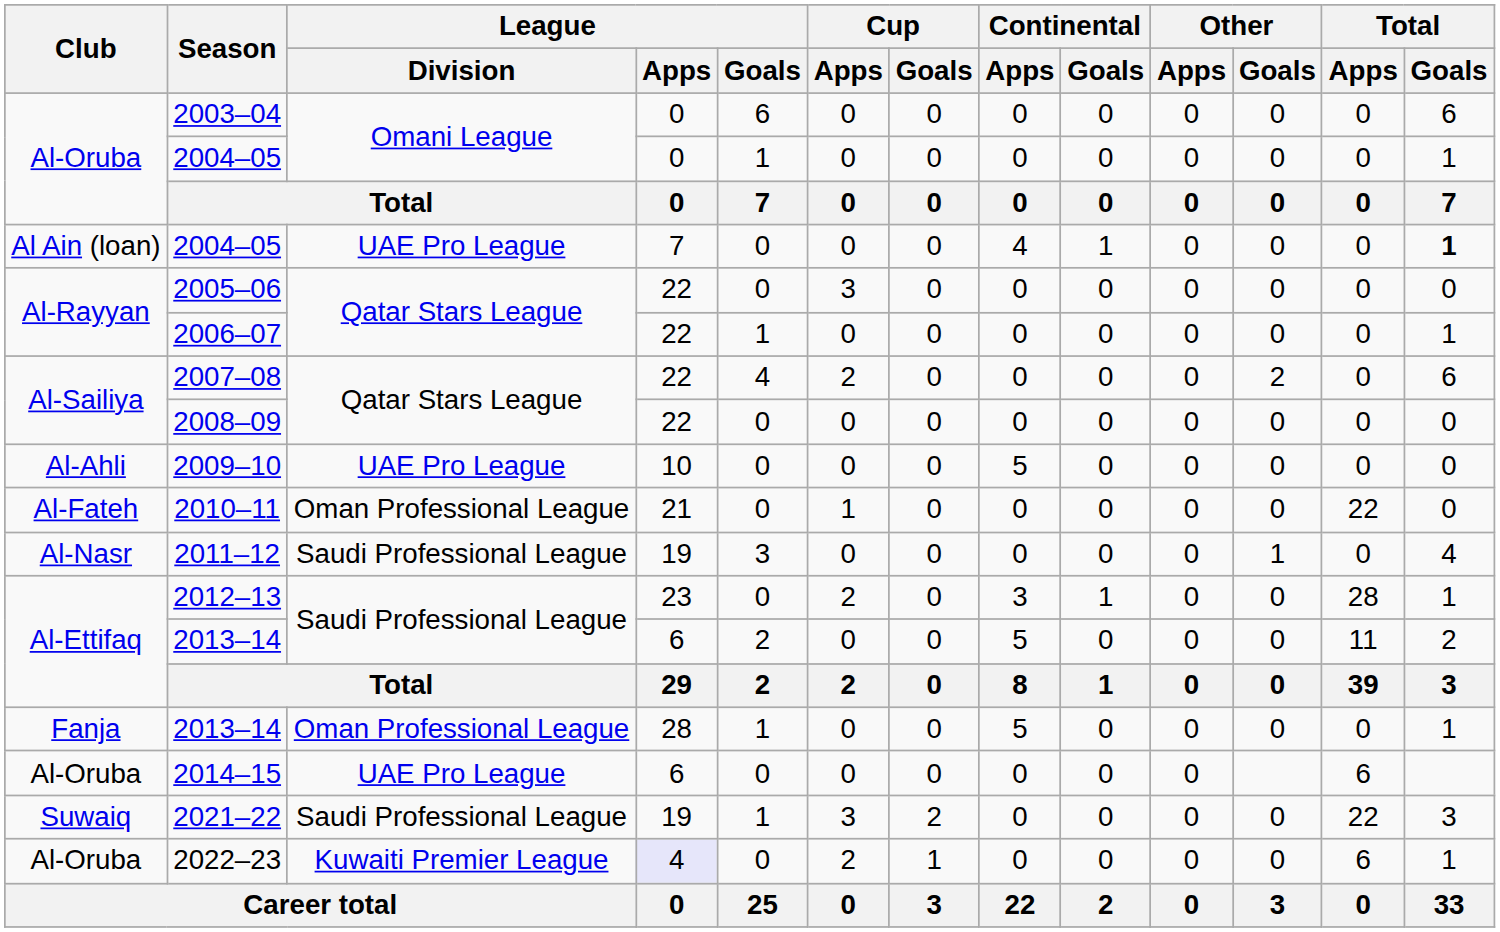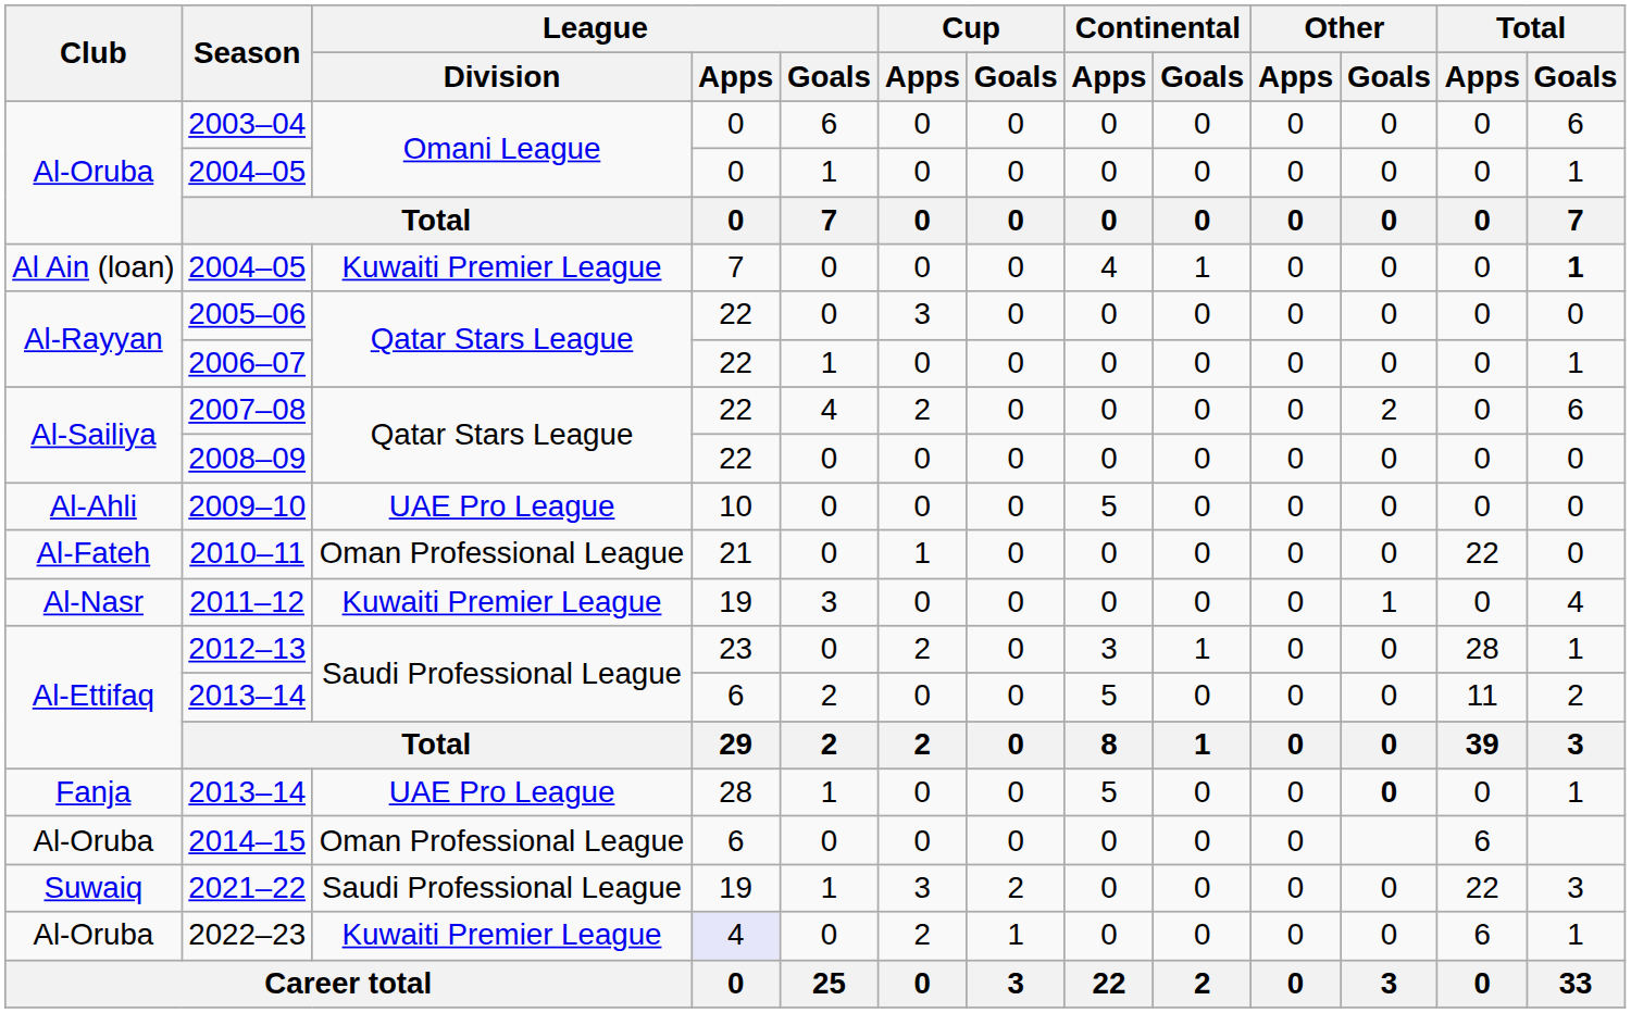Al Ain (loan) / 2004–05 | League / Division: UAE Pro League -> Kuwaiti Premier League
2011–12 | League / Division: Saudi Professional League -> Kuwaiti Premier League
Fanja / 2013–14 | League / Division: Oman Professional League -> UAE Pro League
Fanja / 2013–14 | Other / Goals: normal -> bold
2014–15 | League / Division: UAE Pro League -> Oman Professional League
